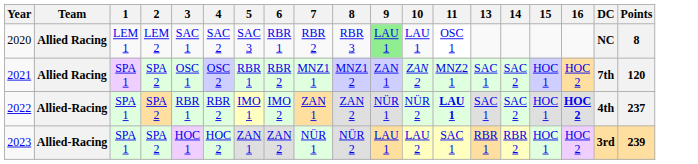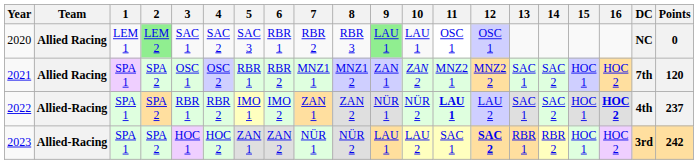+ column: 12 | OSC 1 | MNZ2 2 | LAU 2 | SAC 2
2020 | 2: no background -> lightgreen background
2020 | Points: 8 -> 0
2023 | Points: 239 -> 242
